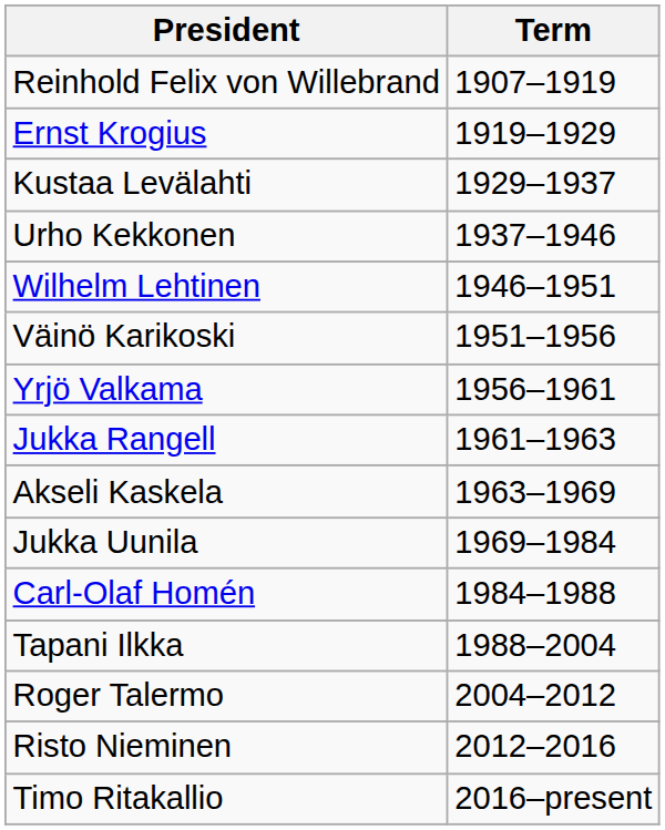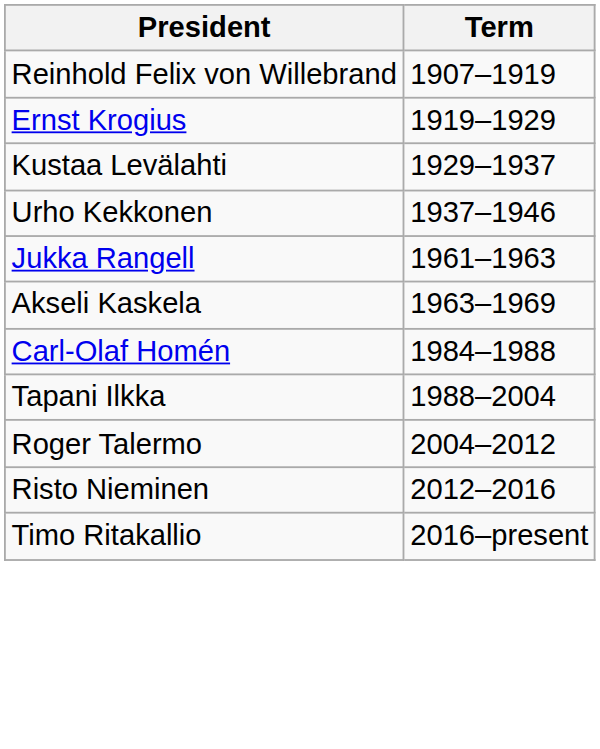- row: Wilhelm Lehtinen | 1946–1951
- row: Väinö Karikoski | 1951–1956
- row: Yrjö Valkama | 1956–1961
- row: Jukka Uunila | 1969–1984
